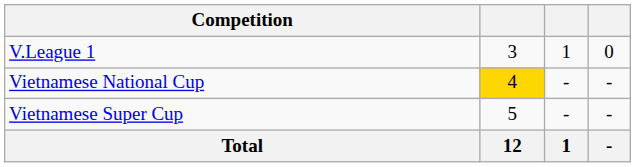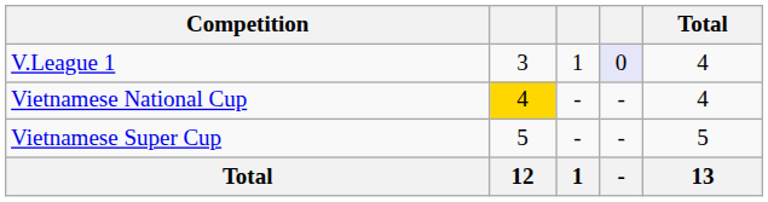+ column: Total | 4 | 4 | 5 | 13
V.League 1 | column 4: no background -> lavender background
